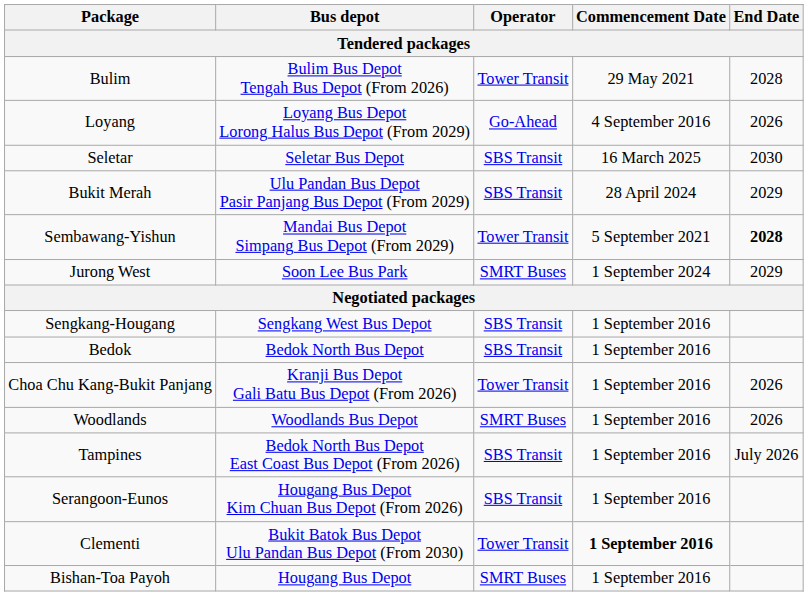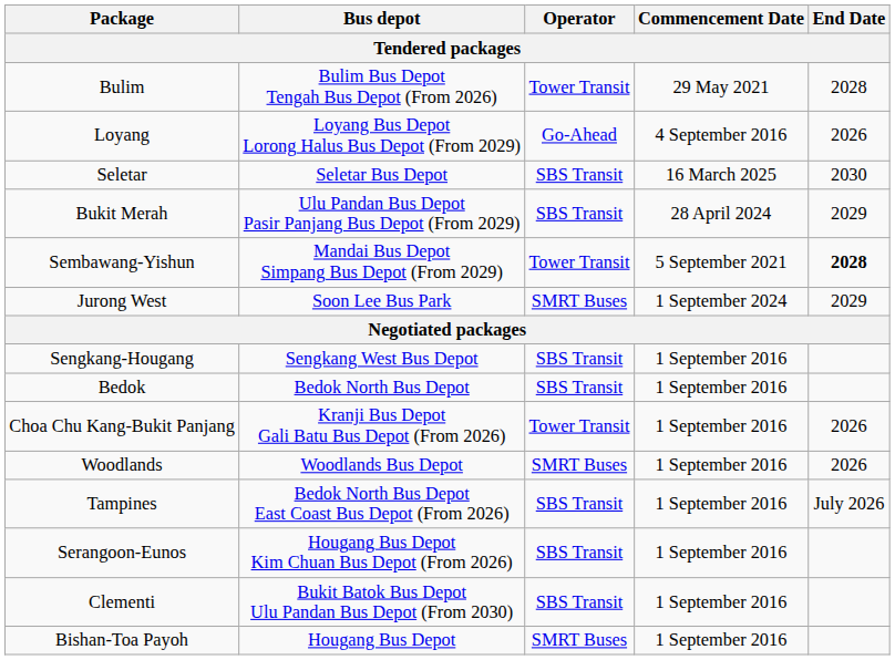Clementi | Operator: Tower Transit -> SBS Transit
Clementi | Commencement Date: bold -> normal
